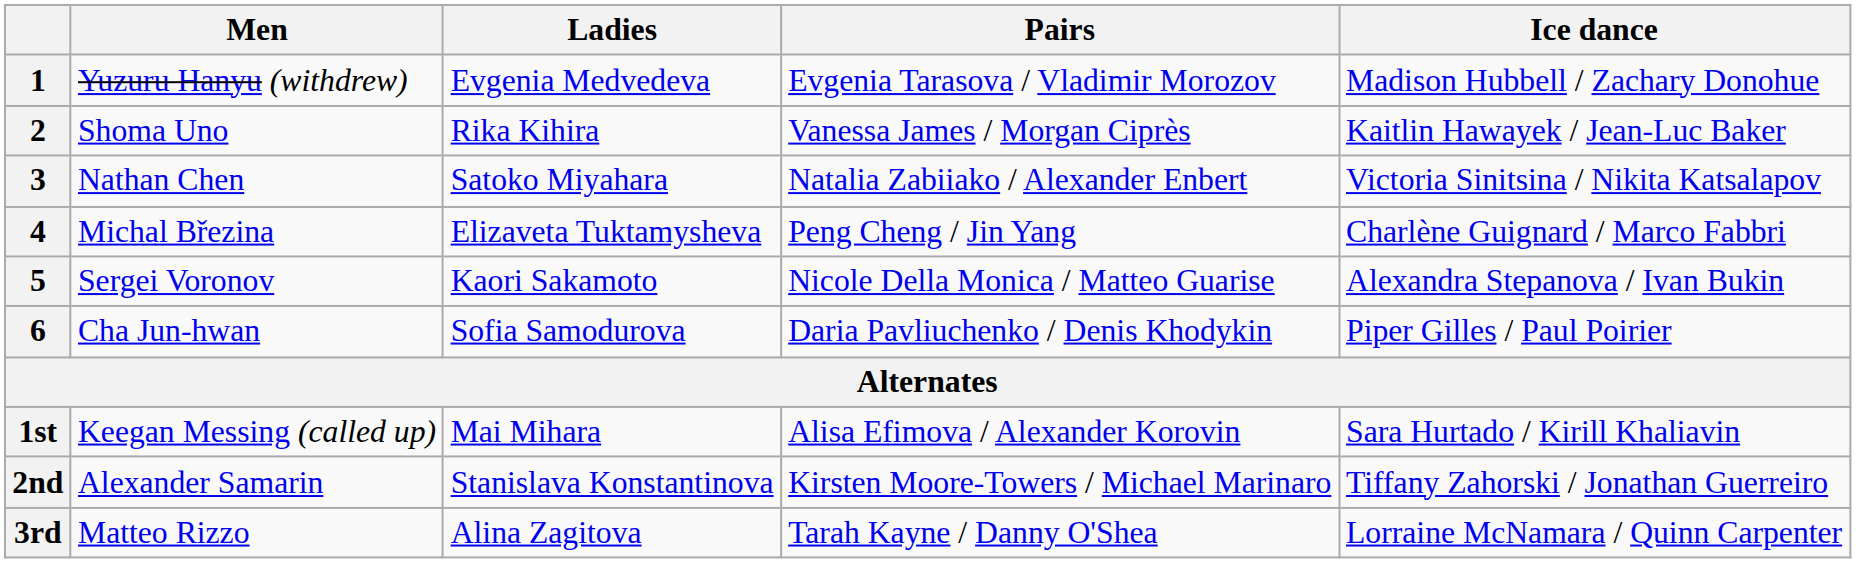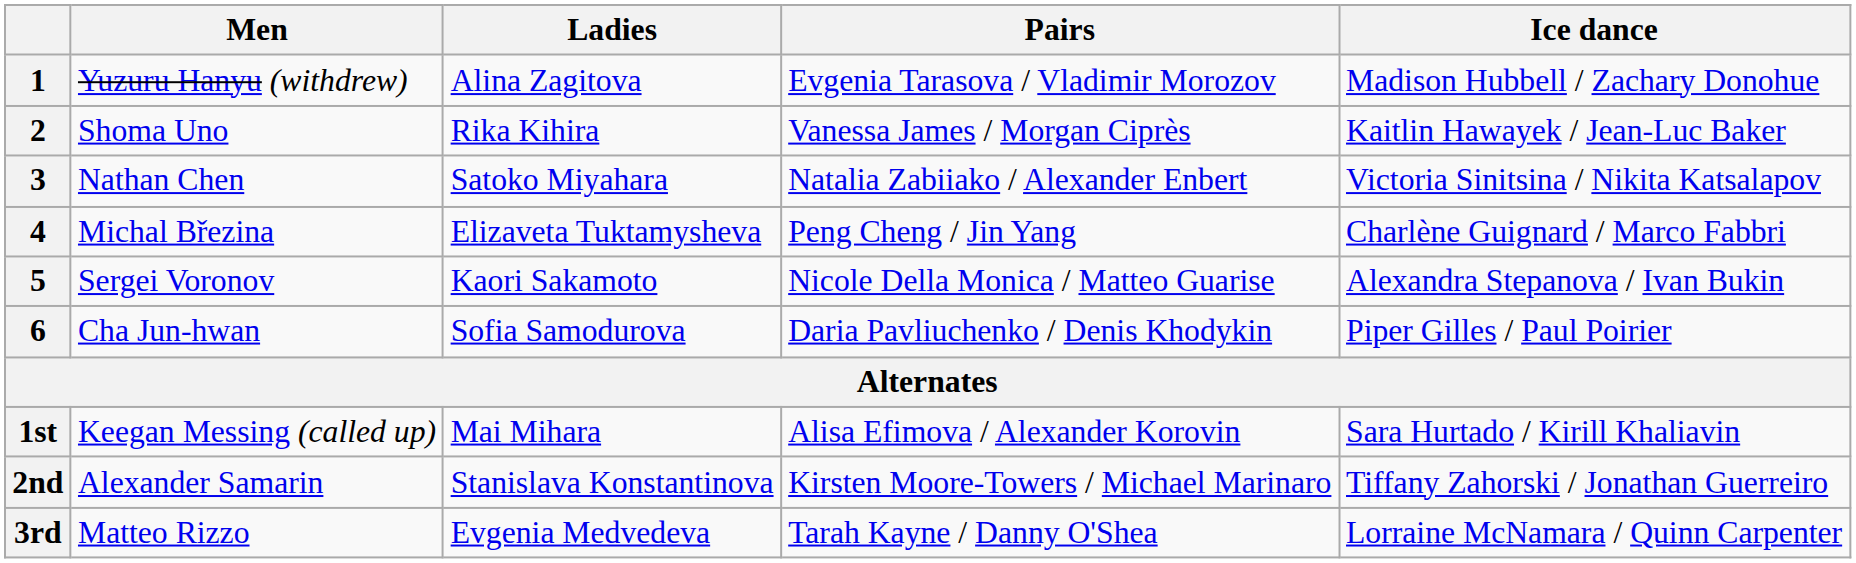1 | Ladies: Evgenia Medvedeva -> Alina Zagitova
3rd | Ladies: Alina Zagitova -> Evgenia Medvedeva
